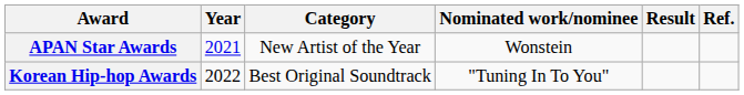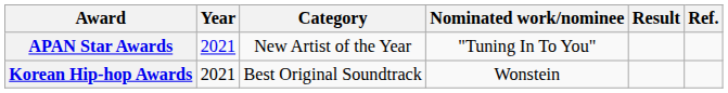APAN Star Awards | Nominated work/nominee: Wonstein -> "Tuning In To You"
Korean Hip-hop Awards | Year: 2022 -> 2021
Korean Hip-hop Awards | Nominated work/nominee: "Tuning In To You" -> Wonstein
